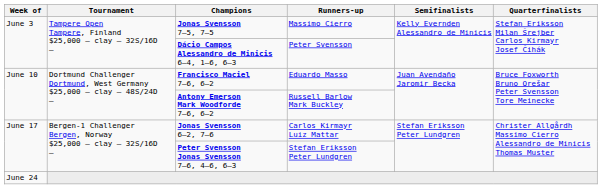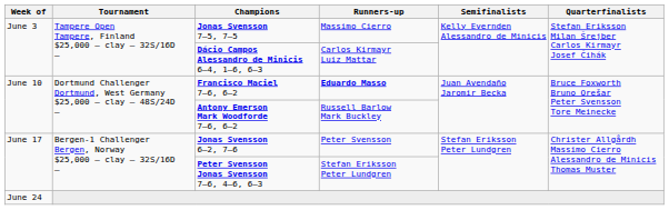Dácio Campos Alessandro de Minicis 6–4, 1–6, 6–3 | Runners-up: Peter Svensson -> Carlos Kirmayr Luiz Mattar
Francisco Maciel 7–6, 6–2 | Runners-up: normal -> bold
Jonas Svensson 6–2, 7–6 | Runners-up: Carlos Kirmayr Luiz Mattar -> Peter Svensson
